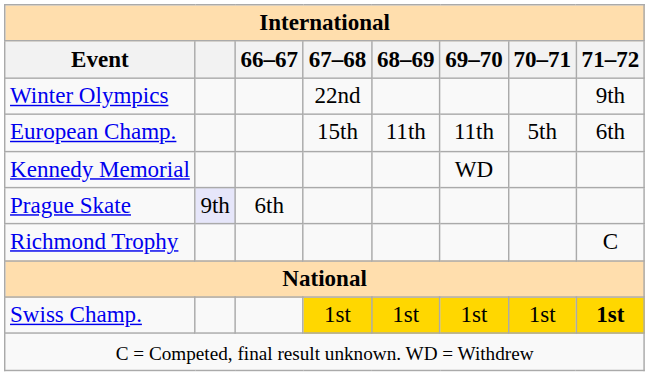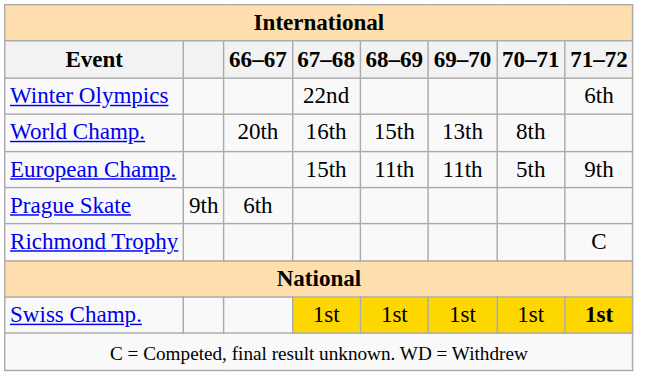Winter Olympics | 71–72: 9th -> 6th
+ row: World Champ. | 20th | 16th | 15th | 13th | 8th
European Champ. | 71–72: 6th -> 9th
- row: Kennedy Memorial | WD
Prague Skate | column 2: lavender background -> no background
